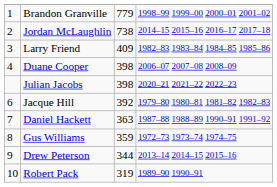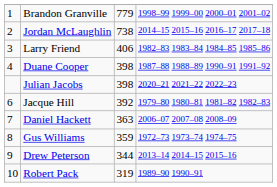Larry Friend | column 3: 409 -> 406
Duane Cooper | column 4: 2006–07 2007–08 2008–09 -> 1987–88 1988–89 1990–91 1991–92
Daniel Hackett | column 4: 1987–88 1988–89 1990–91 1991–92 -> 2006–07 2007–08 2008–09
